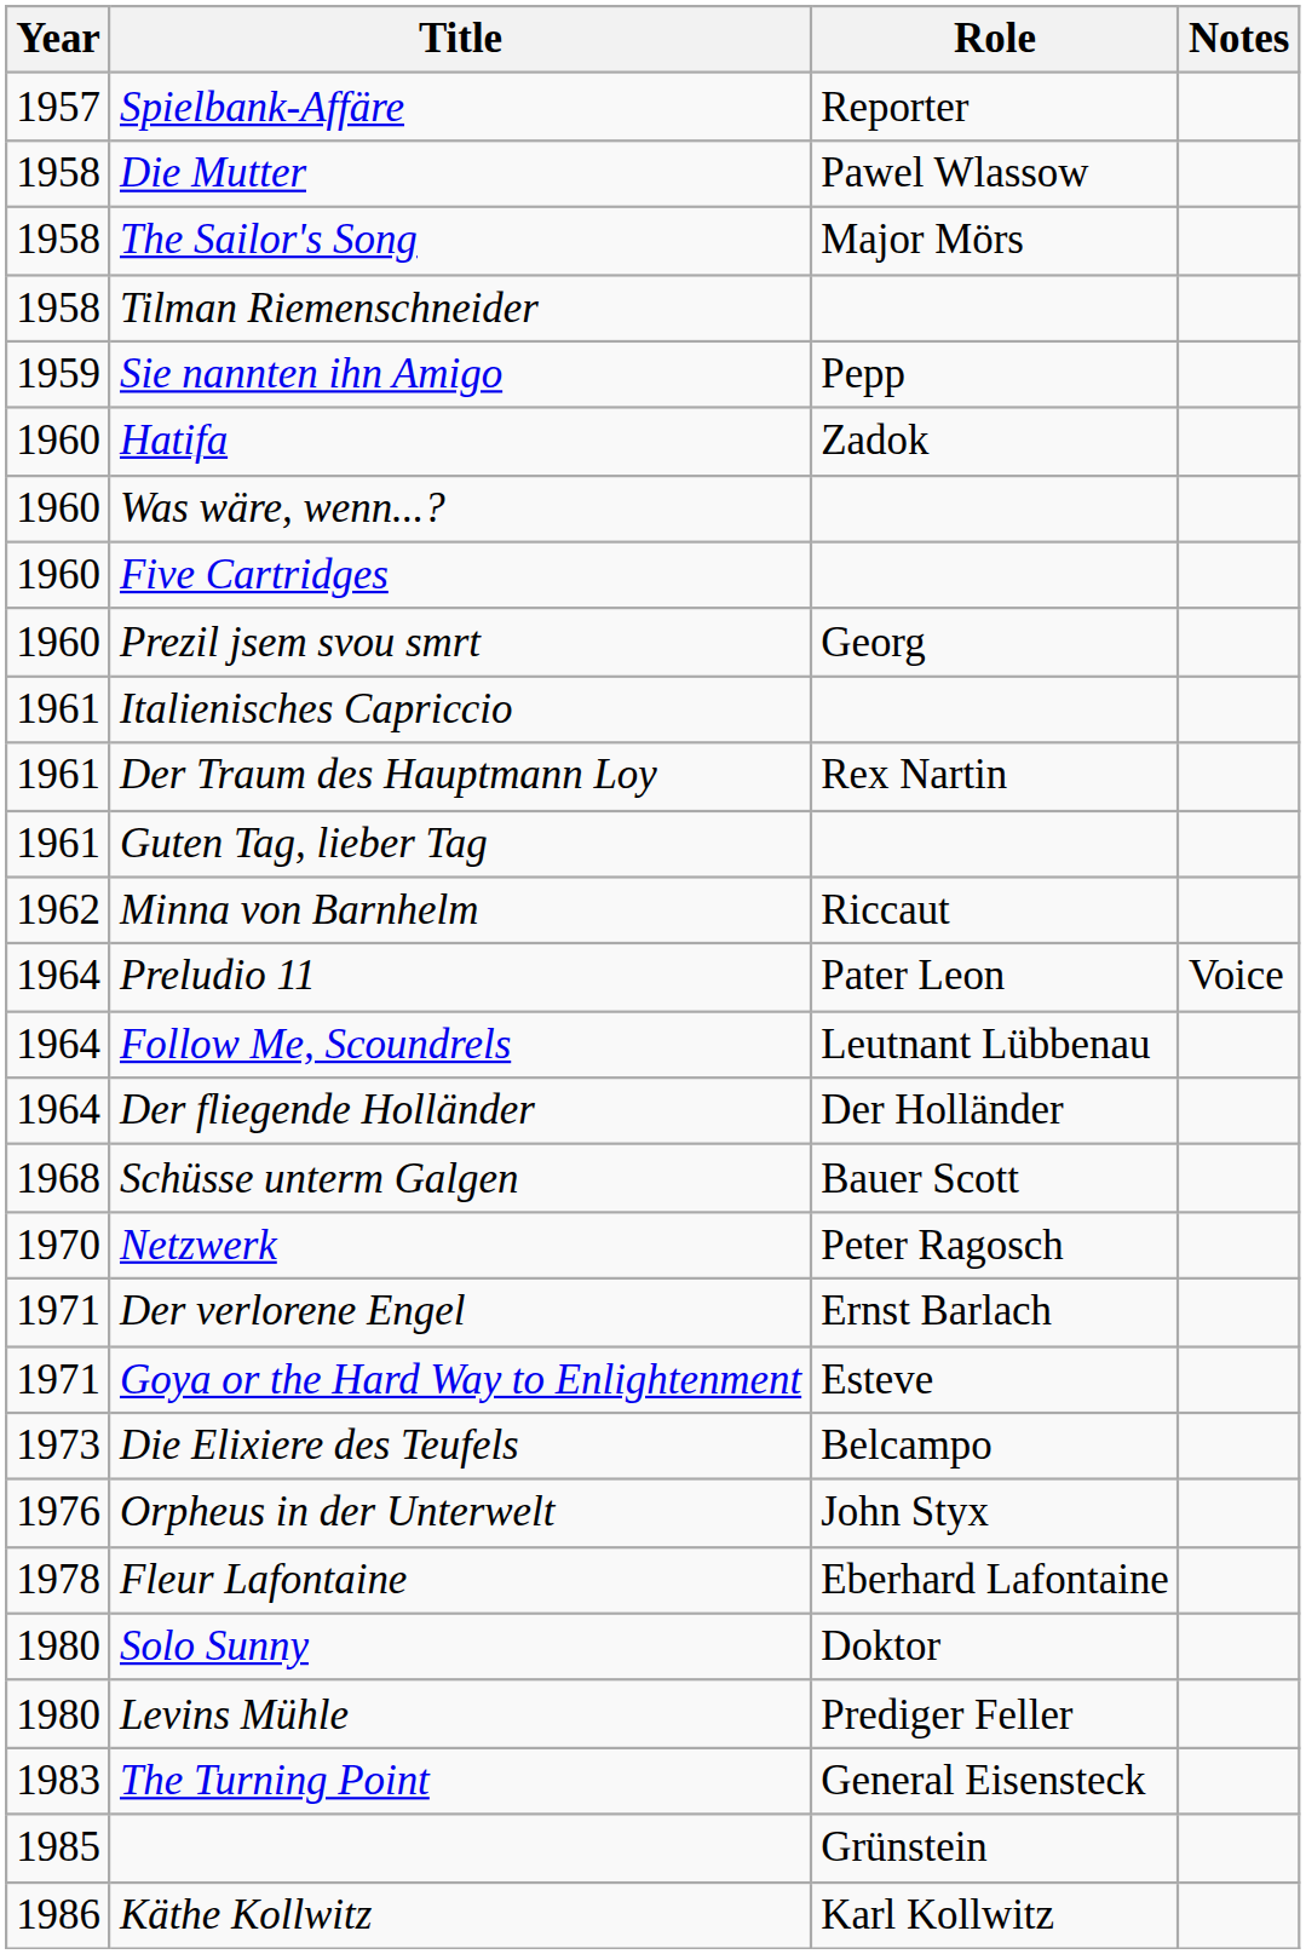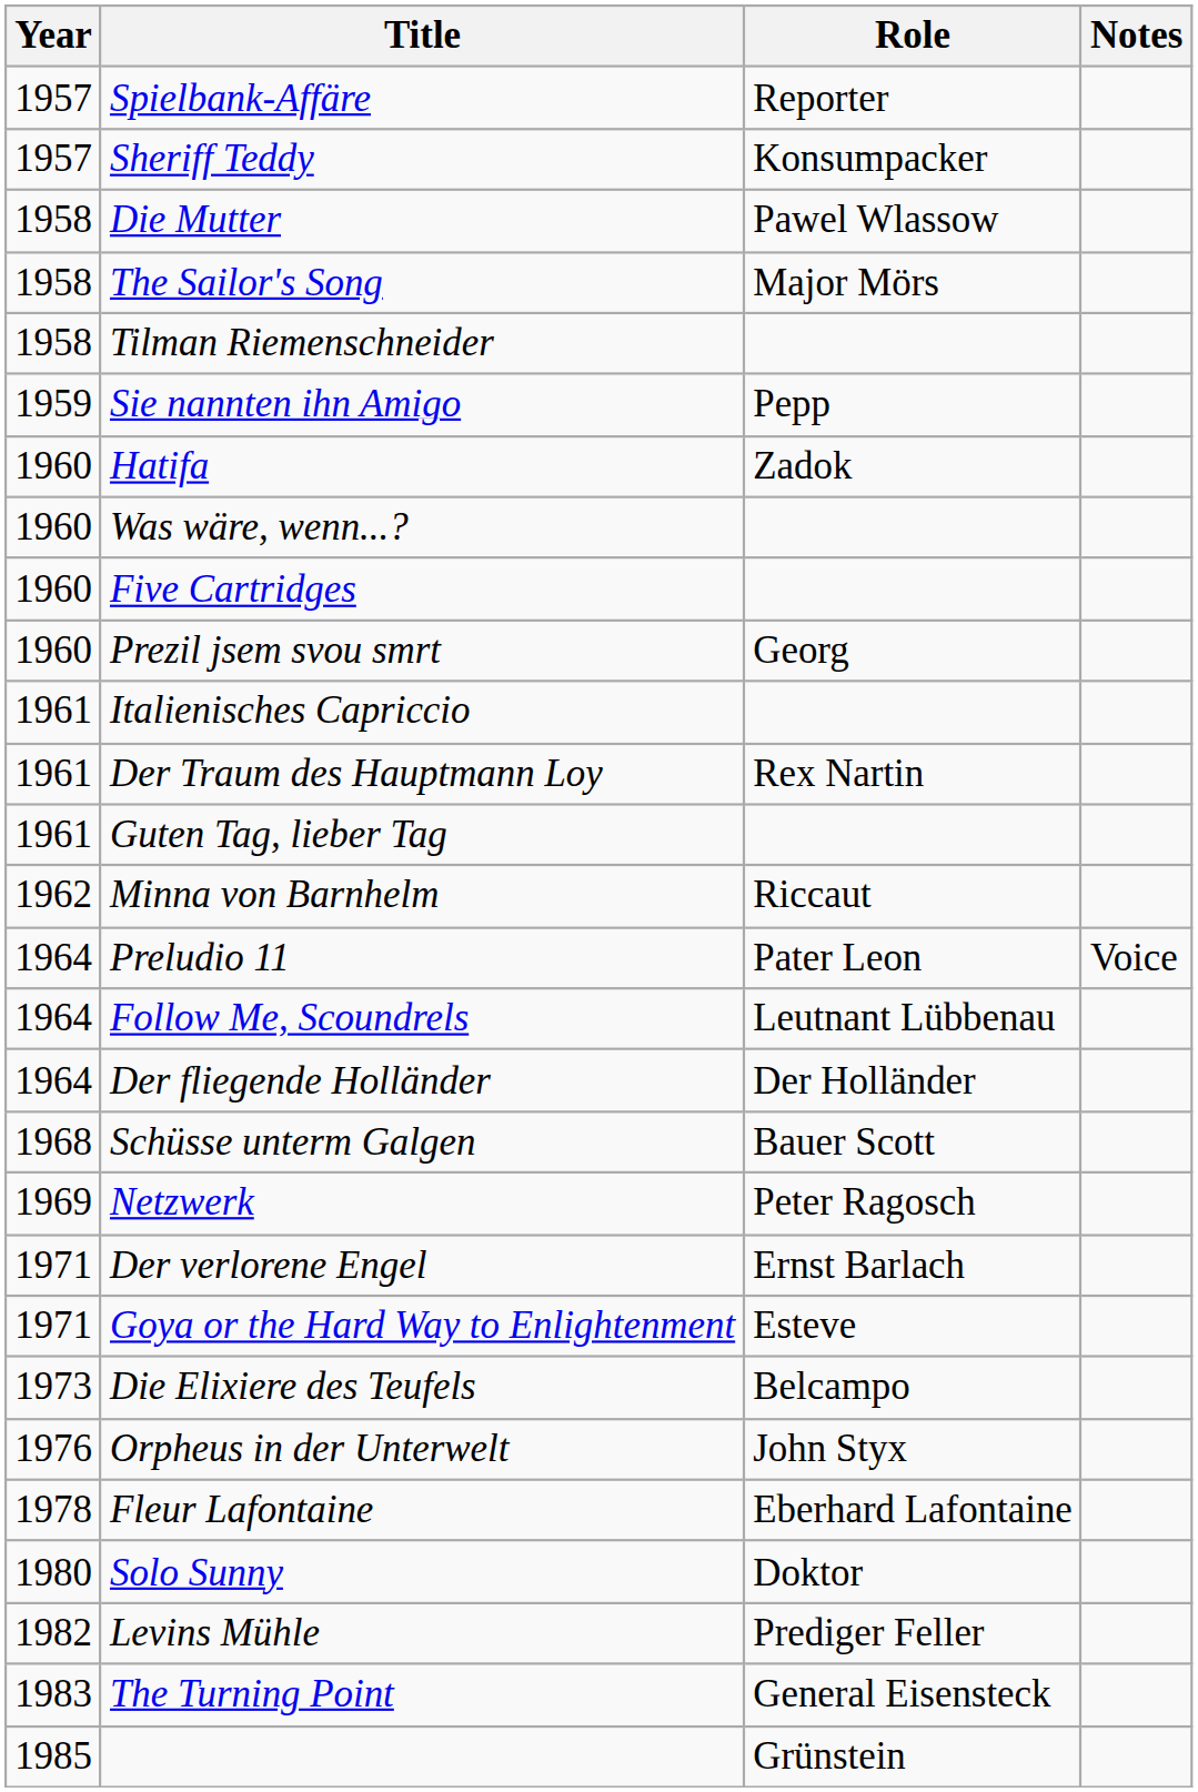+ row: 1957 | Sheriff Teddy | Konsumpacker
Netzwerk | Year: 1970 -> 1969
Levins Mühle | Year: 1980 -> 1982
- row: 1986 | Käthe Kollwitz | Karl Kollwitz
